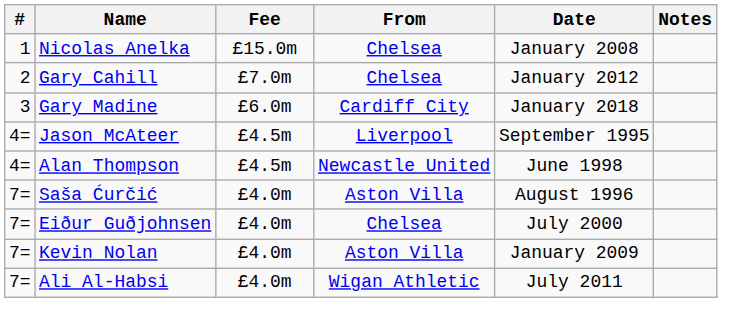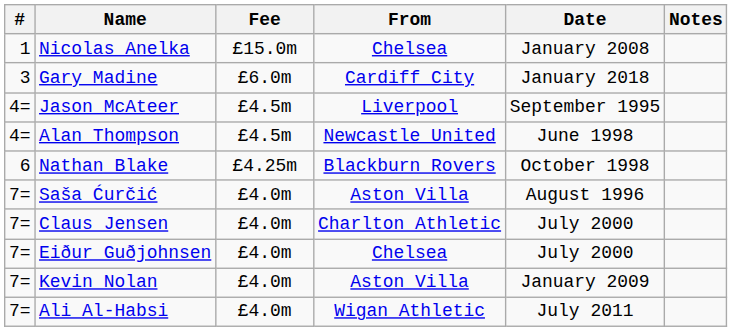- row: 2 | Gary Cahill | £7.0m | Chelsea | January 2012
+ row: 6 | Nathan Blake | £4.25m | Blackburn Rovers | October 1998
+ row: 7= | Claus Jensen | £4.0m | Charlton Athletic | July 2000
